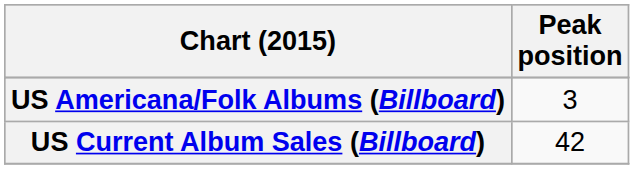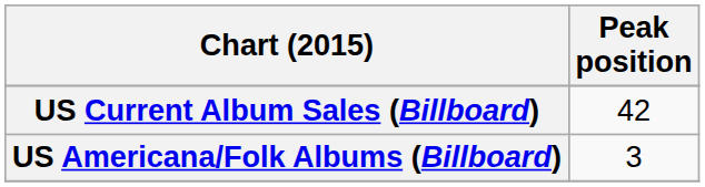rows swapped: US Americana/Folk Albums (Billboard) <-> US Current Album Sales (Billboard)
